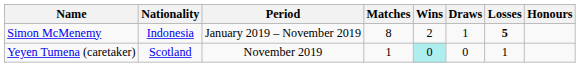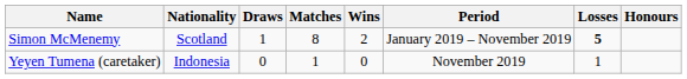columns swapped: Period <-> Draws
Simon McMenemy | Nationality: Indonesia -> Scotland
Yeyen Tumena (caretaker) | Nationality: Scotland -> Indonesia
Yeyen Tumena (caretaker) | Wins: paleturquoise background -> no background
